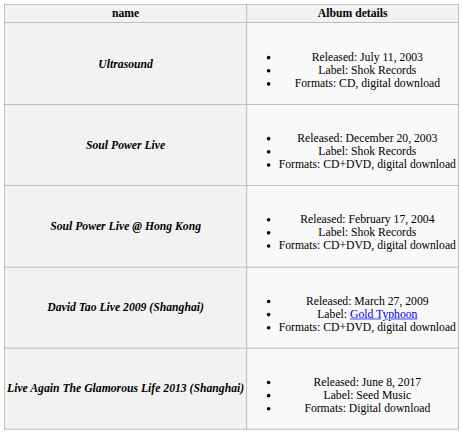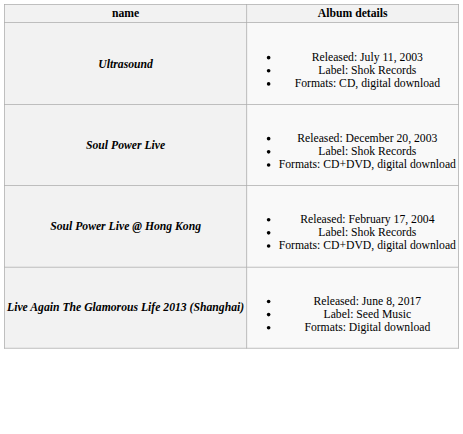- row: David Tao Live 2009 (Shanghai) | Released: March 27, 2009 Label: Gold Typhoon Formats: CD+DVD, digital download
